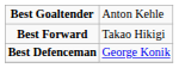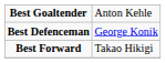rows swapped: Best Defenceman <-> Best Forward
